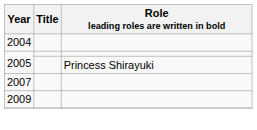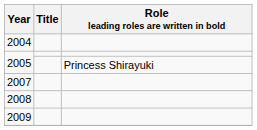+ row: 2008
